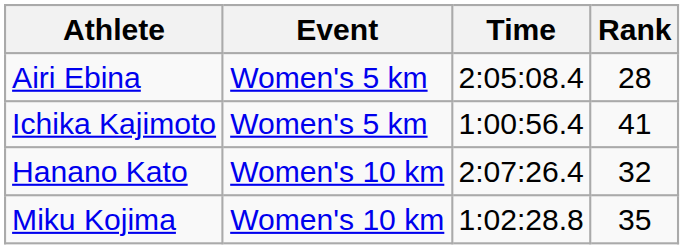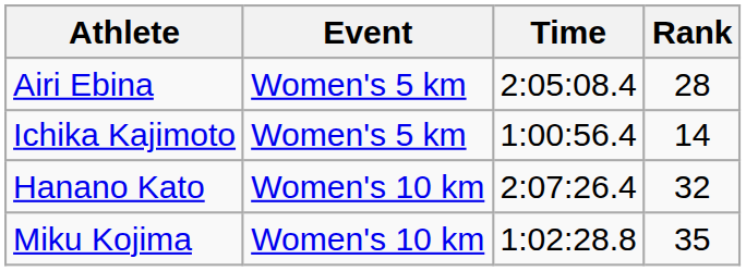Ichika Kajimoto | Rank: 41 -> 14
